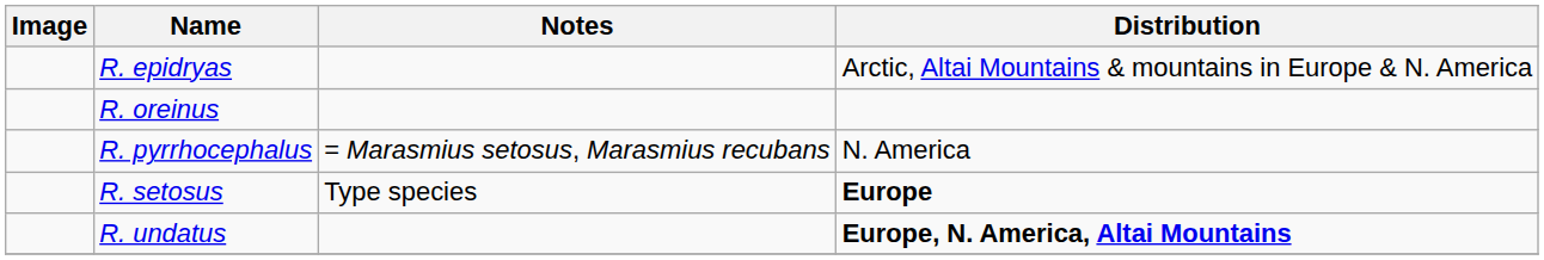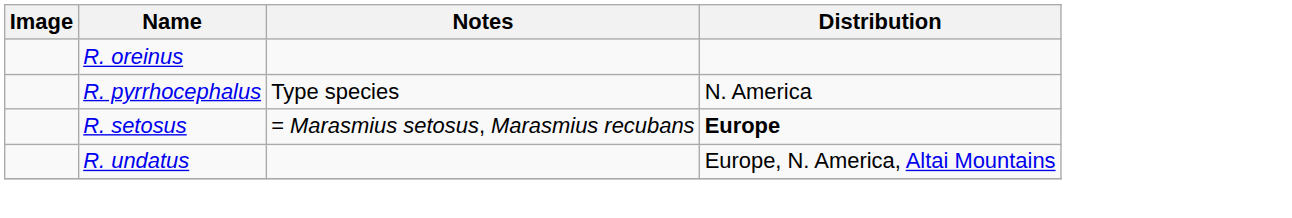- row: R. epidryas | Arctic, Altai Mountains & mountains in Europe & N. America
R. pyrrhocephalus | Notes: = Marasmius setosus, Marasmius recubans -> Type species
R. setosus | Notes: Type species -> = Marasmius setosus, Marasmius recubans
R. undatus | Distribution: bold -> normal
